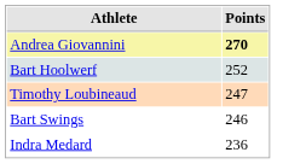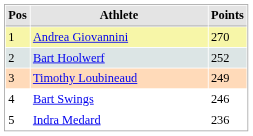+ column: Pos | 1 | 2 | 3 | 4 | 5
Andrea Giovannini | Points: bold -> normal
Timothy Loubineaud | Points: 247 -> 249
